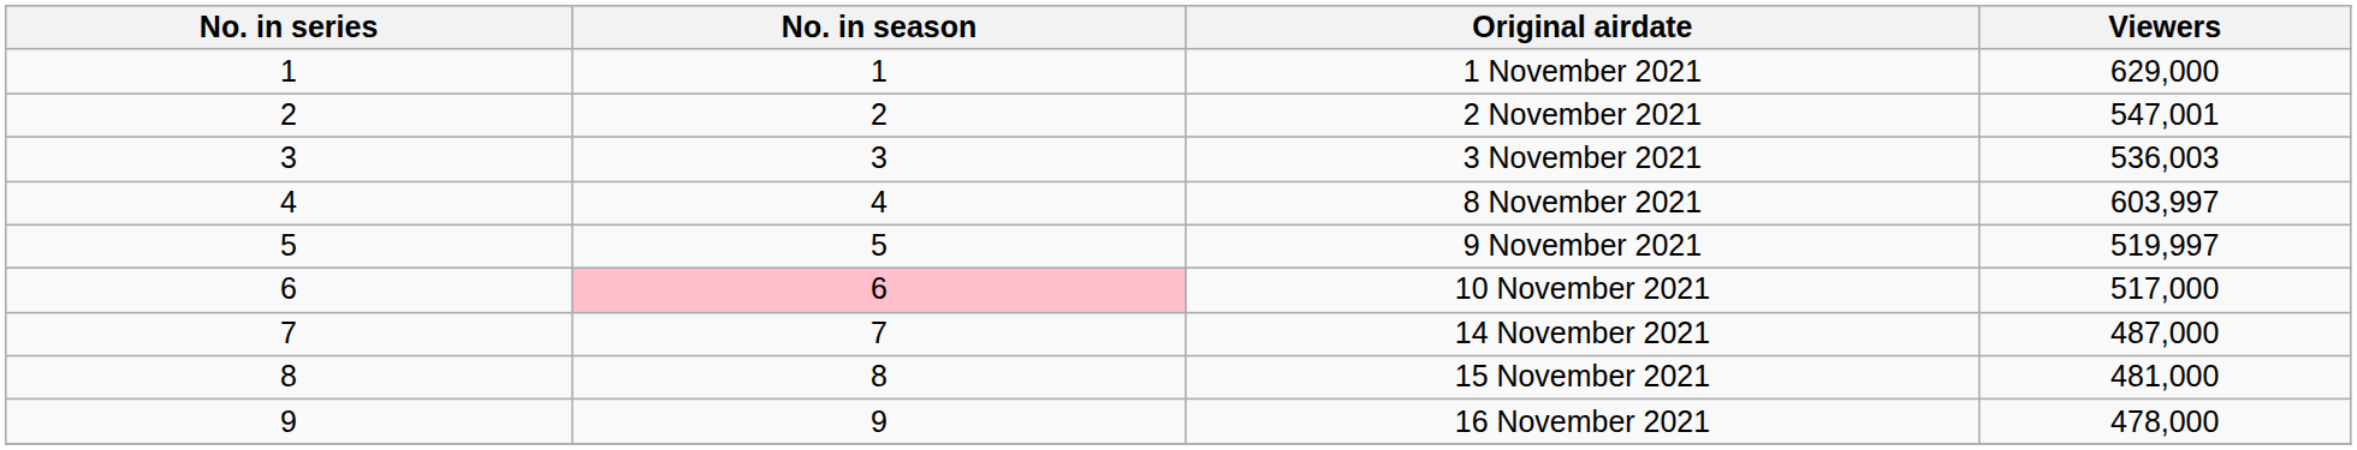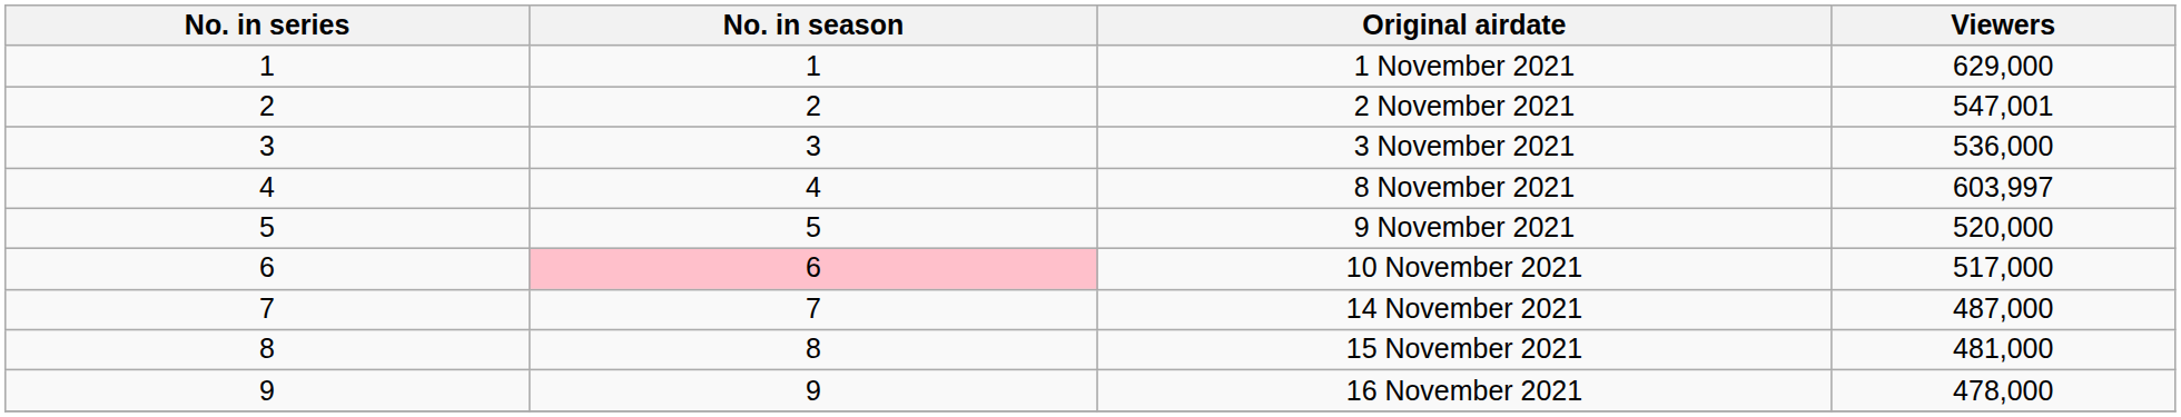3 November 2021 | Viewers: 536,003 -> 536,000
9 November 2021 | Viewers: 519,997 -> 520,000
